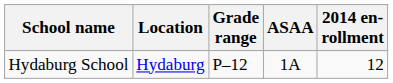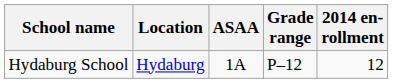columns swapped: Grade range <-> ASAA
